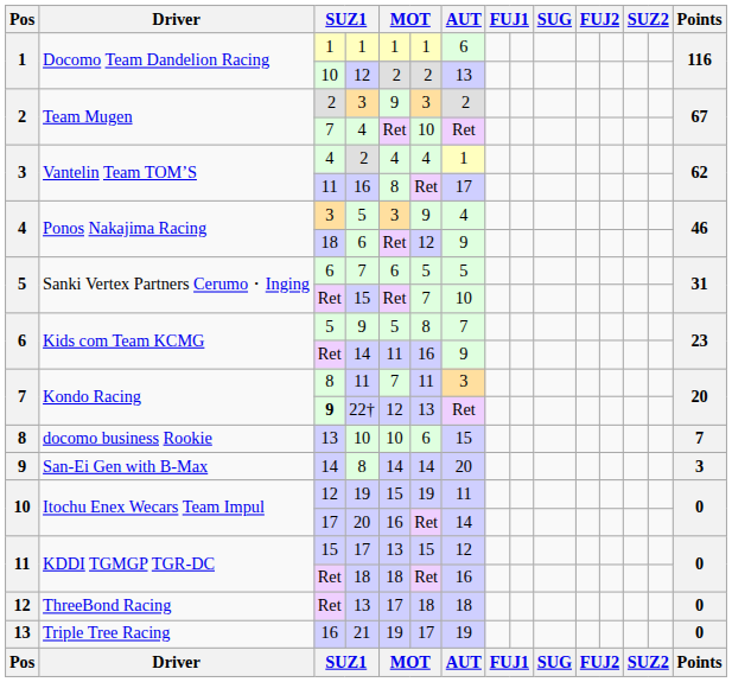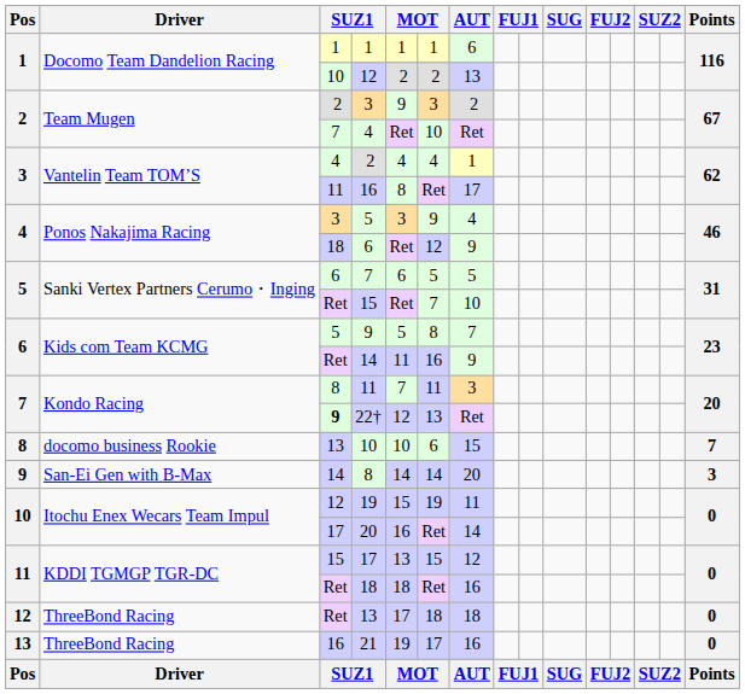21 | Driver: Triple Tree Racing -> ThreeBond Racing
21 | AUT: 19 -> 16
